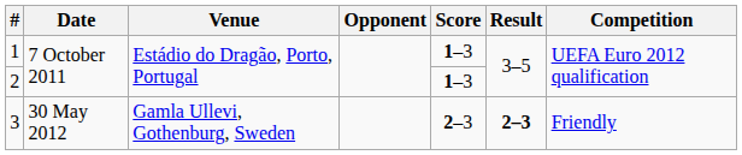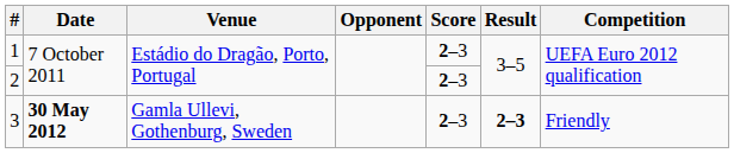1 | Score: 1–3 -> 2–3
2 | Score: 1–3 -> 2–3
3 | Date: normal -> bold
